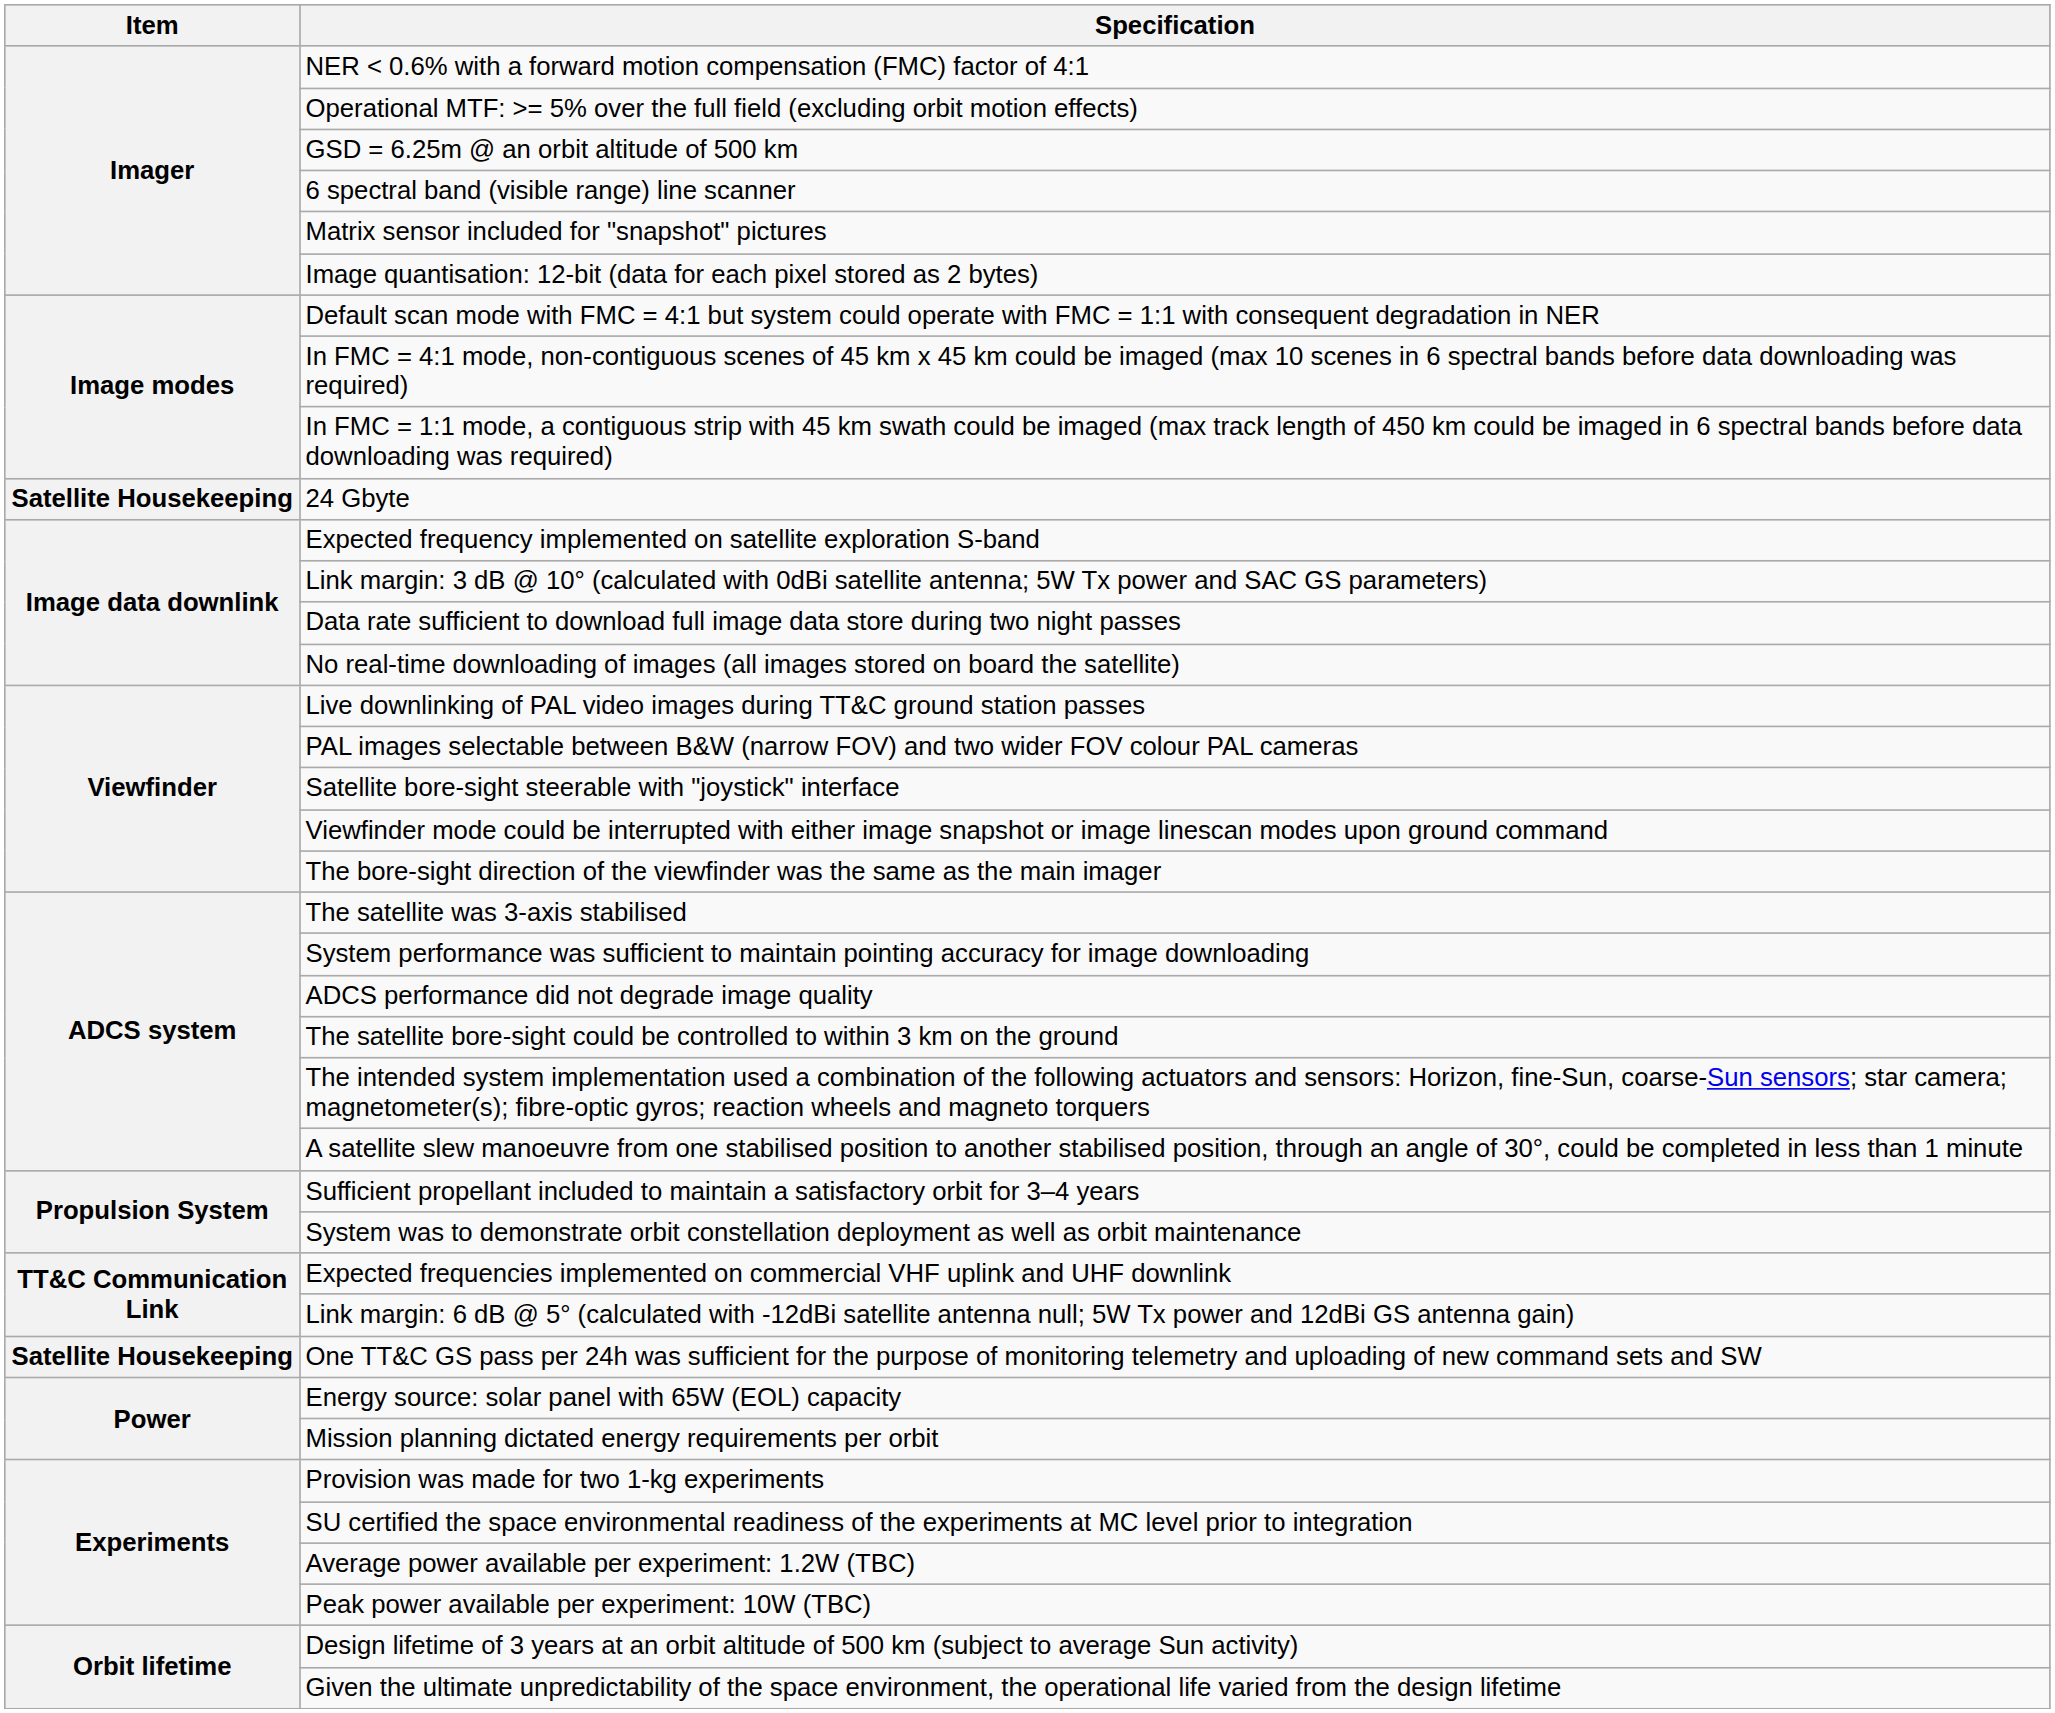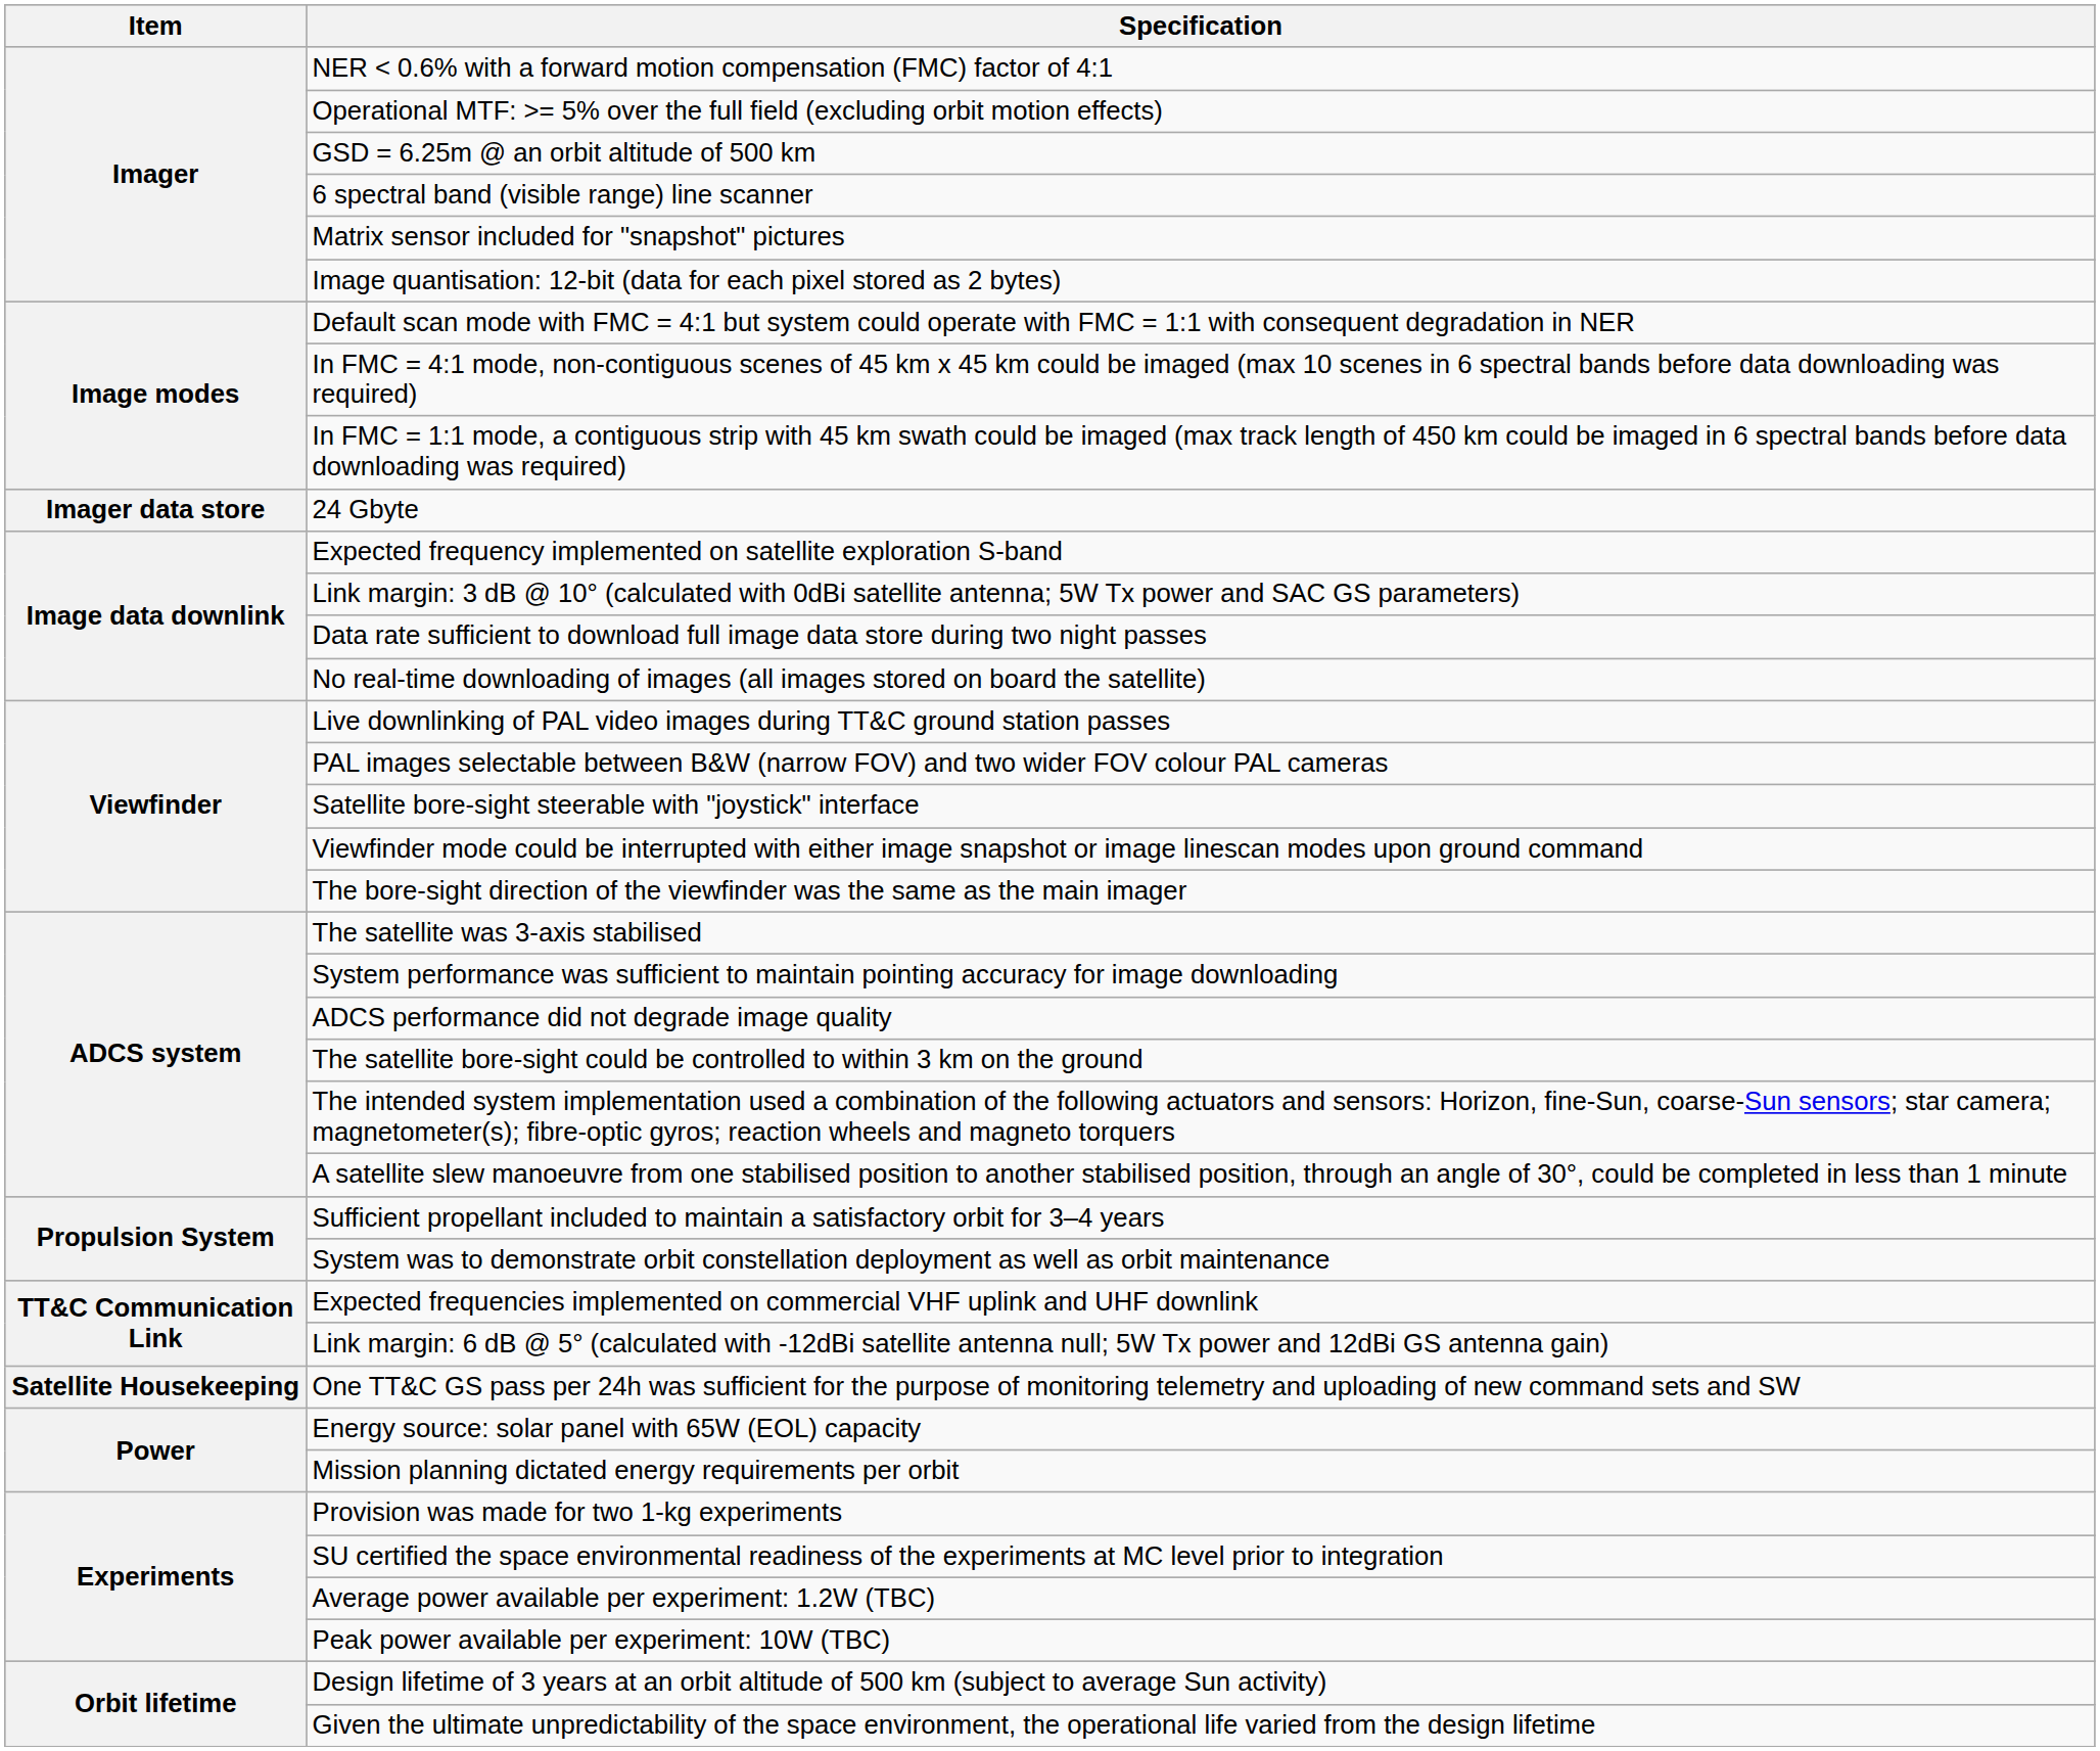24 Gbyte | Item: Satellite Housekeeping -> Imager data store
